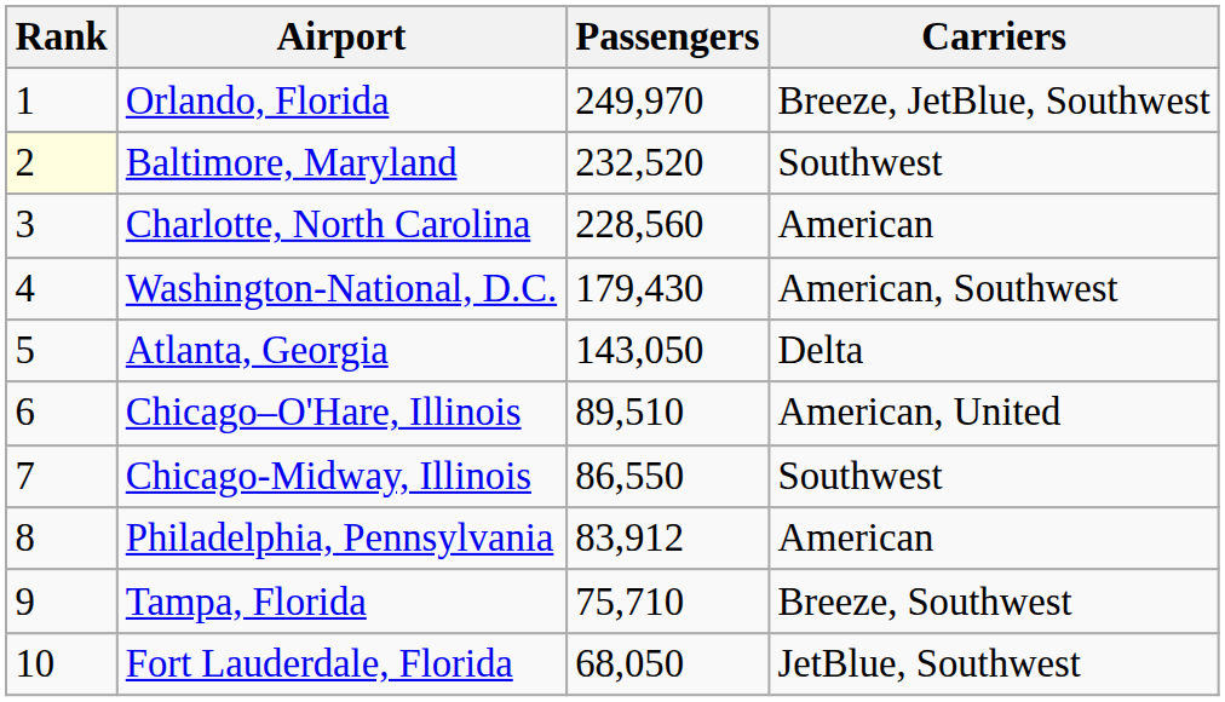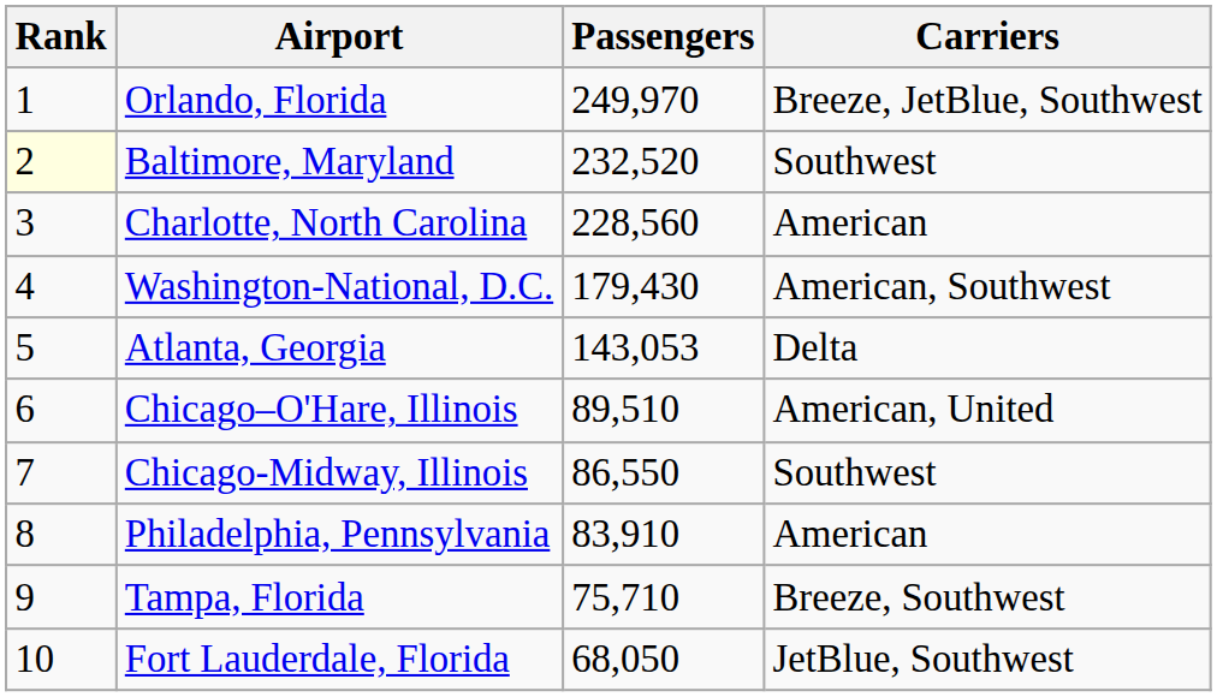Atlanta, Georgia | Passengers: 143,050 -> 143,053
Philadelphia, Pennsylvania | Passengers: 83,912 -> 83,910
